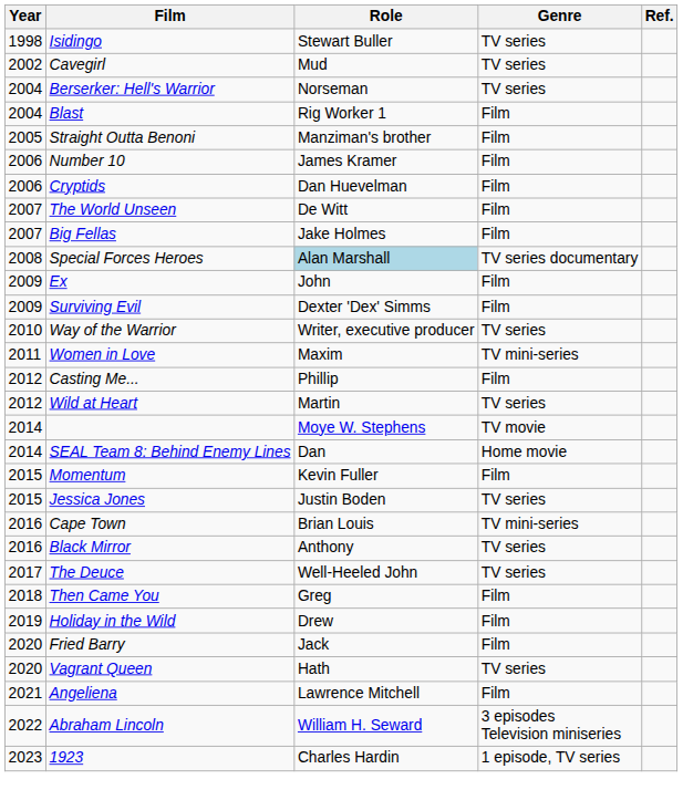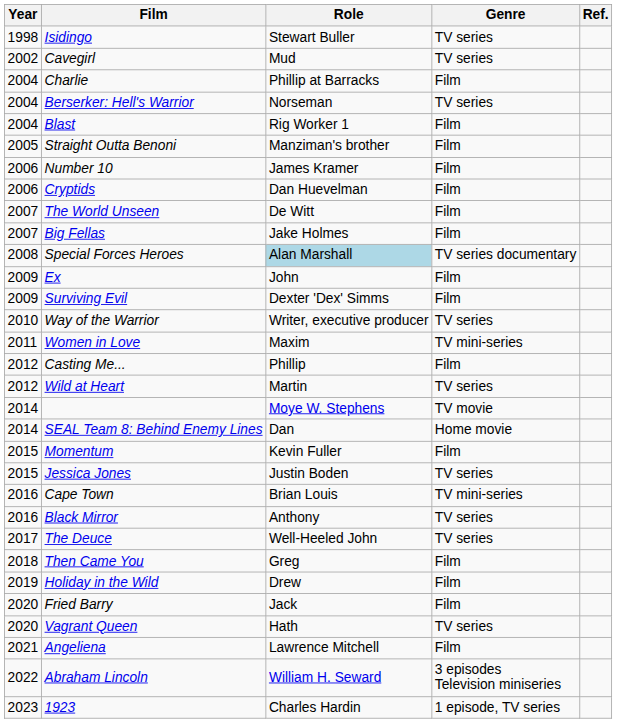+ row: 2004 | Charlie | Phillip at Barracks | Film
